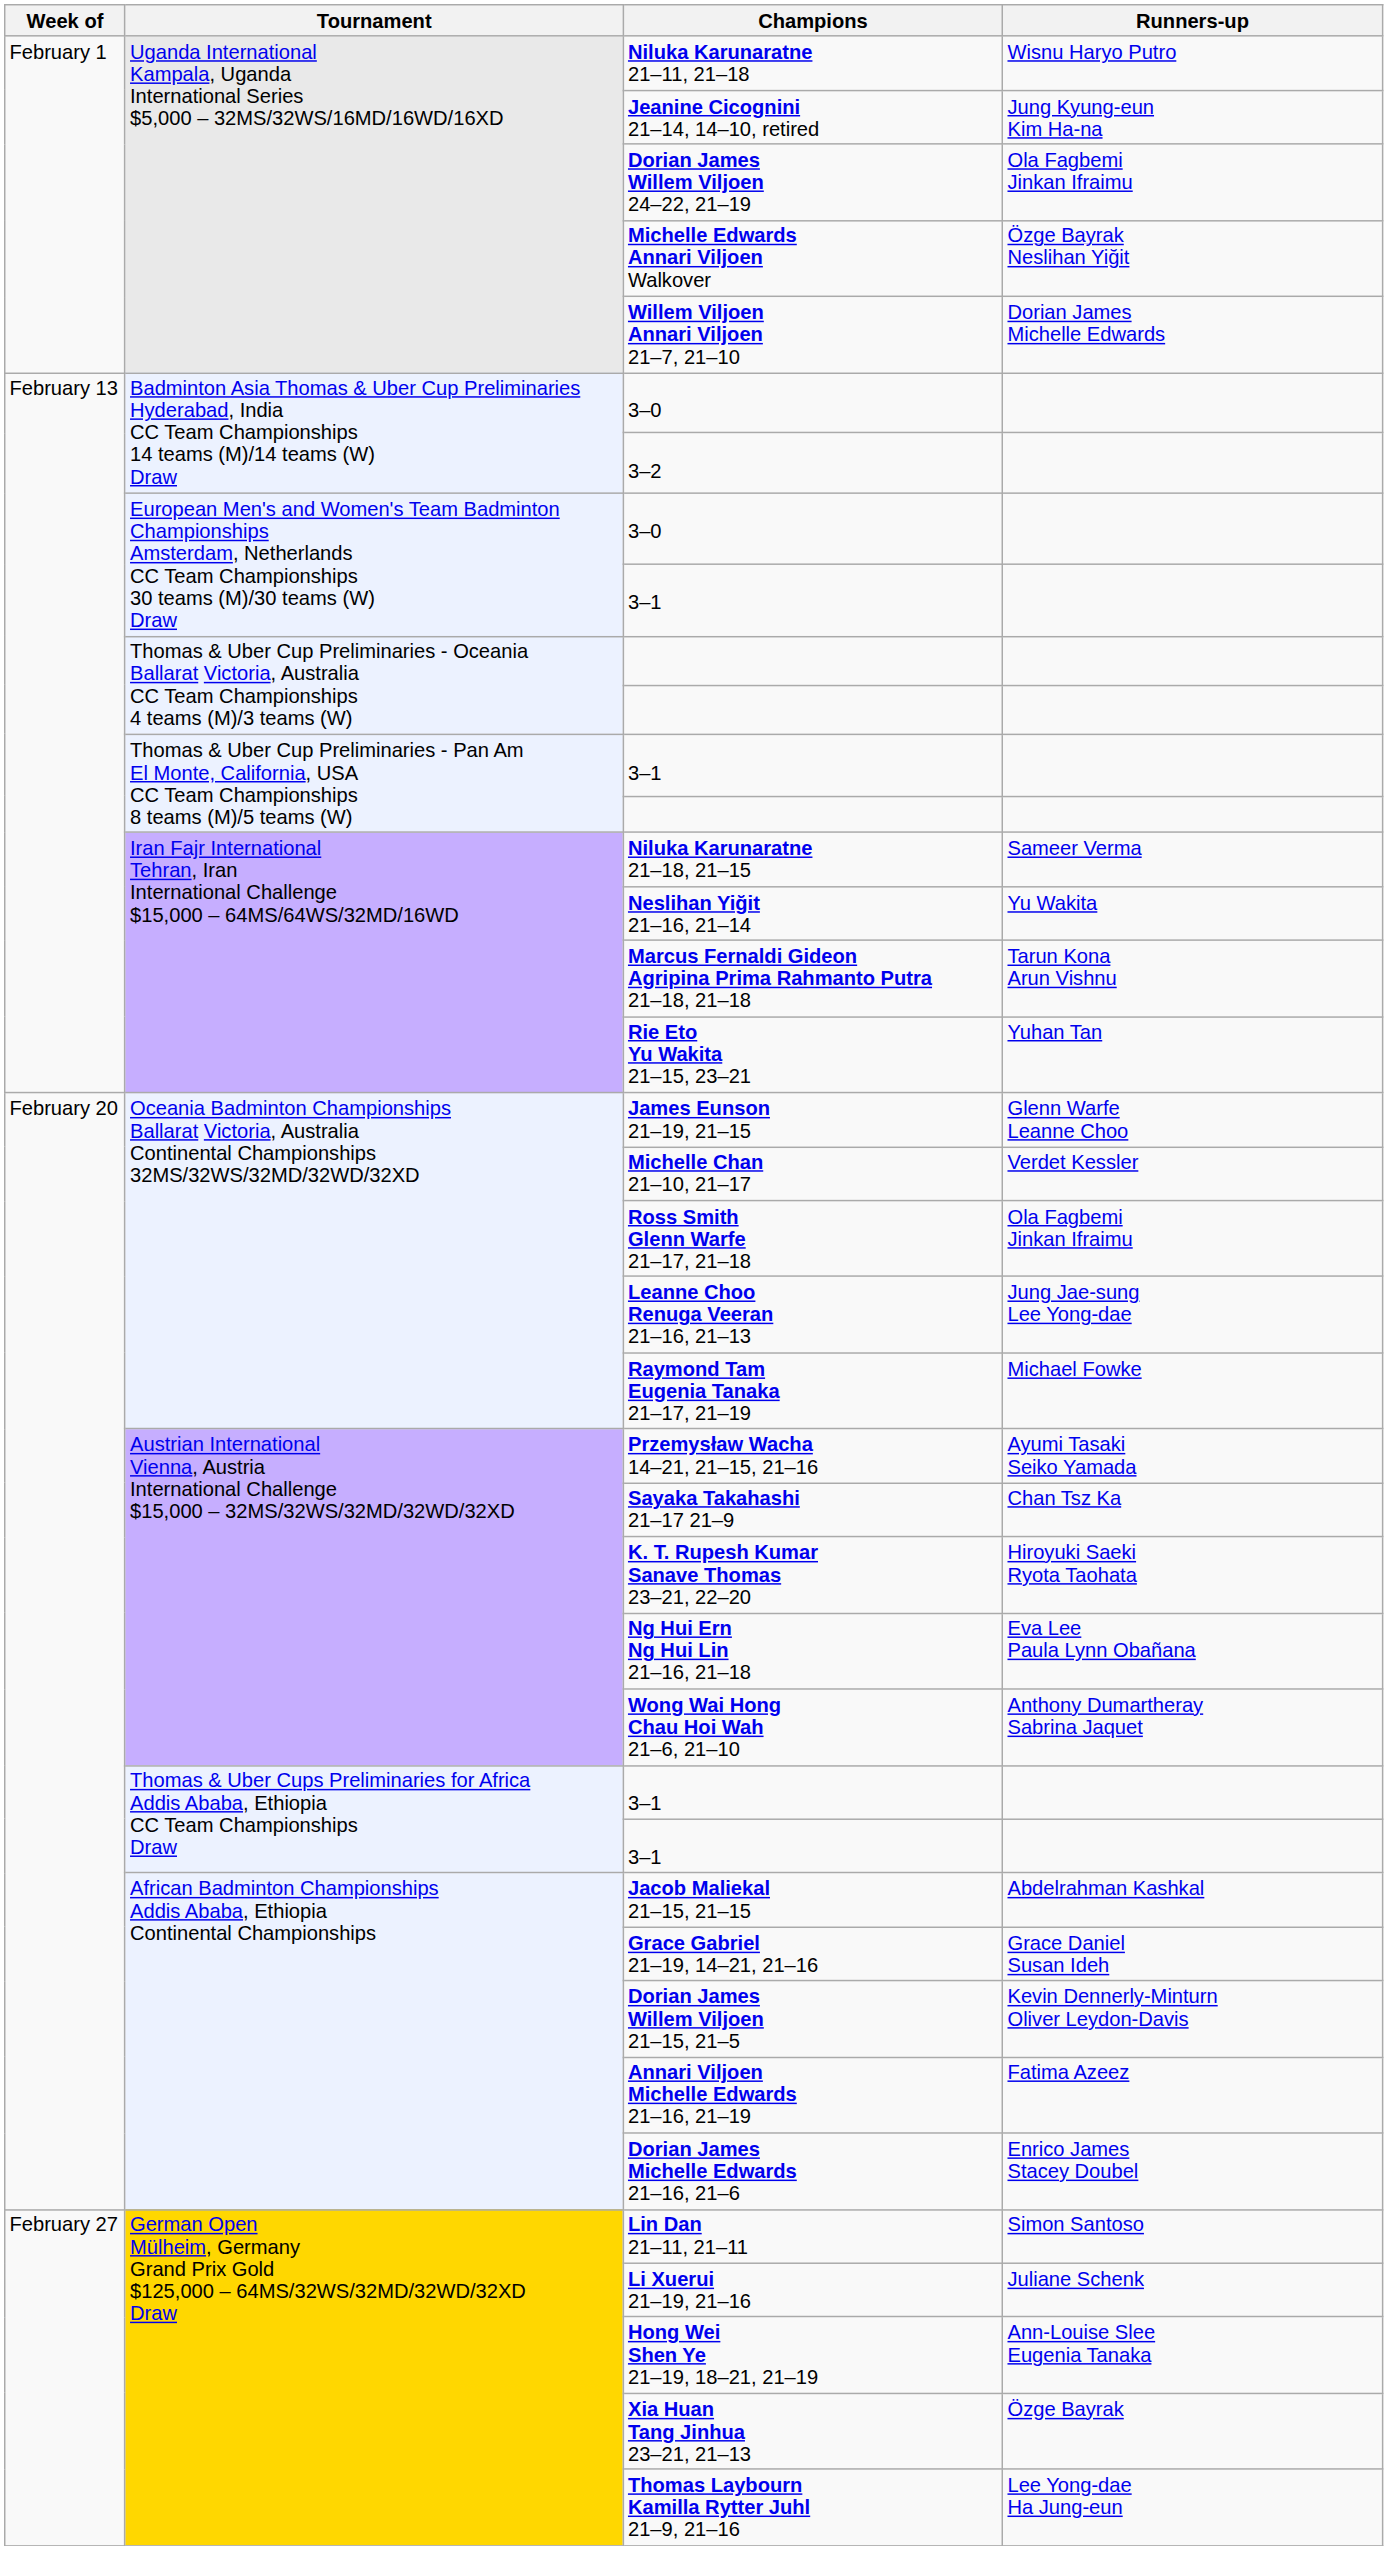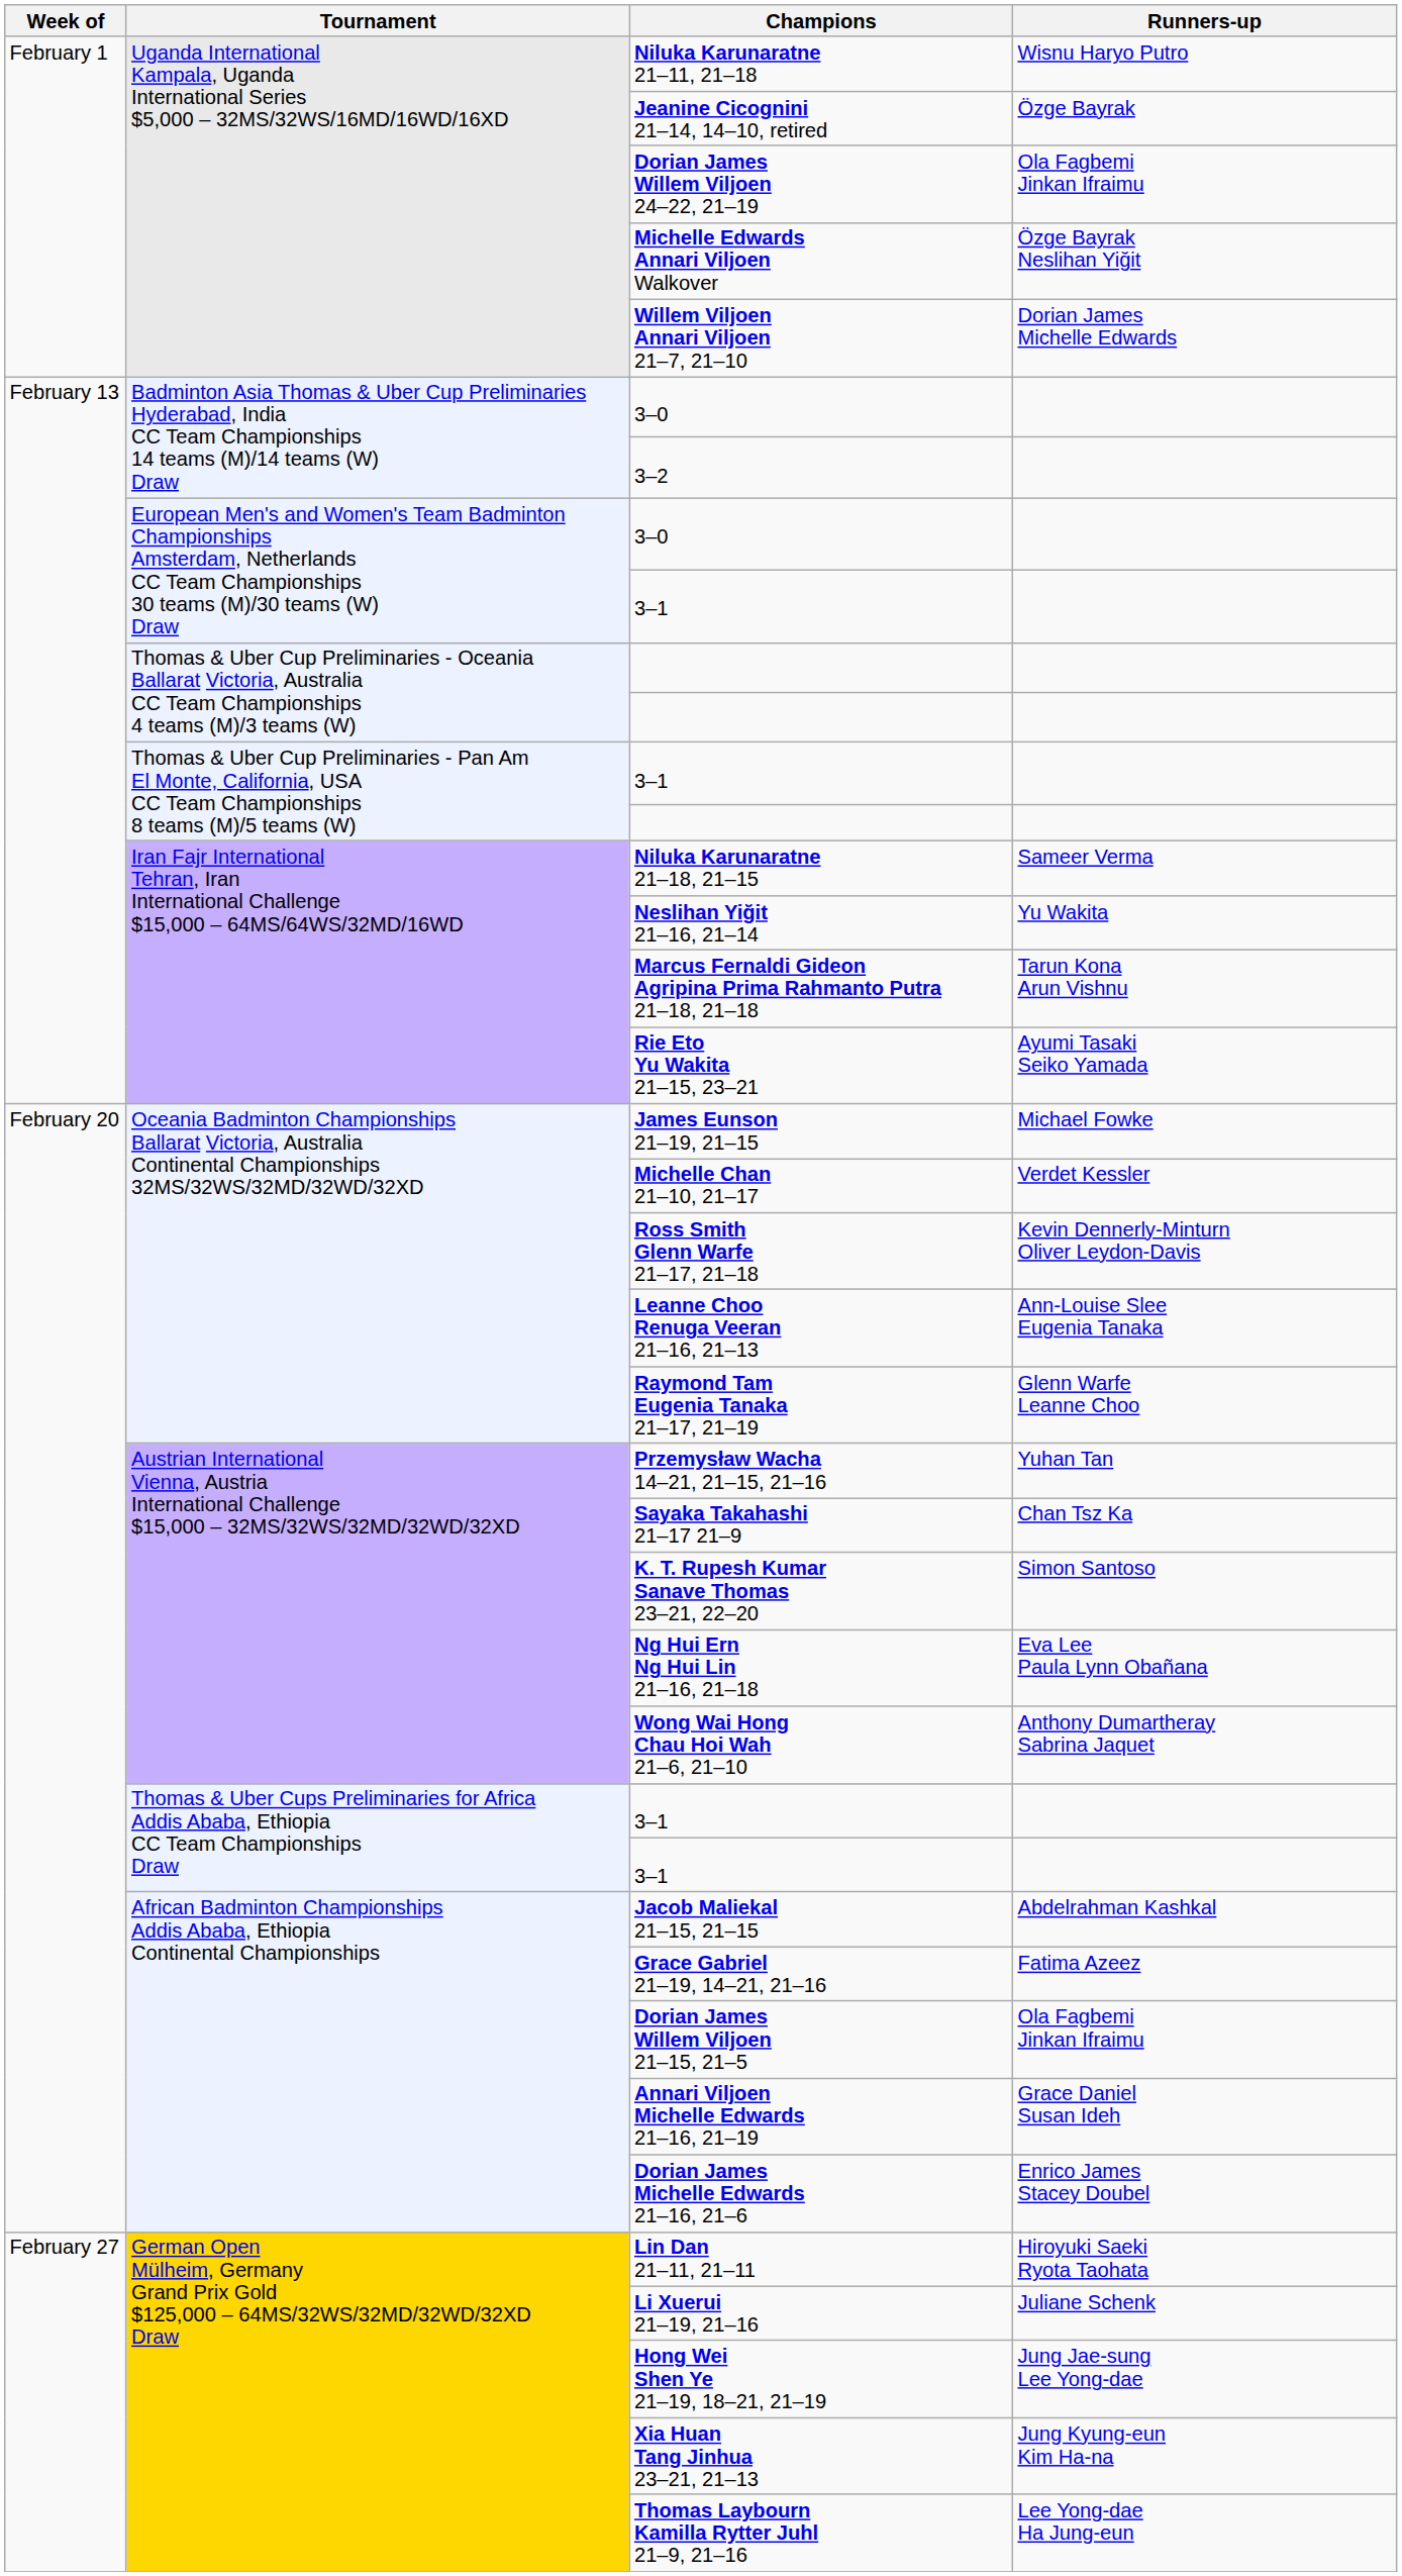Jeanine Cicognini 21–14, 14–10, retired | Runners-up: Jung Kyung-eun Kim Ha-na -> Özge Bayrak
Rie Eto Yu Wakita 21–15, 23–21 | Runners-up: Yuhan Tan -> Ayumi Tasaki Seiko Yamada
James Eunson 21–19, 21–15 | Runners-up: Glenn Warfe Leanne Choo -> Michael Fowke
Ross Smith Glenn Warfe 21–17, 21–18 | Runners-up: Ola Fagbemi Jinkan Ifraimu -> Kevin Dennerly-Minturn Oliver Leydon-Davis
Leanne Choo Renuga Veeran 21–16, 21–13 | Runners-up: Jung Jae-sung Lee Yong-dae -> Ann-Louise Slee Eugenia Tanaka
Raymond Tam Eugenia Tanaka 21–17, 21–19 | Runners-up: Michael Fowke -> Glenn Warfe Leanne Choo
Przemysław Wacha 14–21, 21–15, 21–16 | Runners-up: Ayumi Tasaki Seiko Yamada -> Yuhan Tan
K. T. Rupesh Kumar Sanave Thomas 23–21, 22–20 | Runners-up: Hiroyuki Saeki Ryota Taohata -> Simon Santoso
Grace Gabriel 21–19, 14–21, 21–16 | Runners-up: Grace Daniel Susan Ideh -> Fatima Azeez
Dorian James Willem Viljoen 21–15, 21–5 | Runners-up: Kevin Dennerly-Minturn Oliver Leydon-Davis -> Ola Fagbemi Jinkan Ifraimu
Annari Viljoen Michelle Edwards 21–16, 21–19 | Runners-up: Fatima Azeez -> Grace Daniel Susan Ideh
Lin Dan 21–11, 21–11 | Runners-up: Simon Santoso -> Hiroyuki Saeki Ryota Taohata
Hong Wei Shen Ye 21–19, 18–21, 21–19 | Runners-up: Ann-Louise Slee Eugenia Tanaka -> Jung Jae-sung Lee Yong-dae
Xia Huan Tang Jinhua 23–21, 21–13 | Runners-up: Özge Bayrak -> Jung Kyung-eun Kim Ha-na
